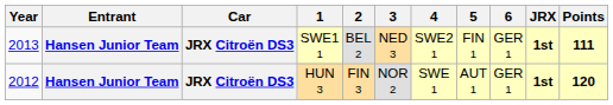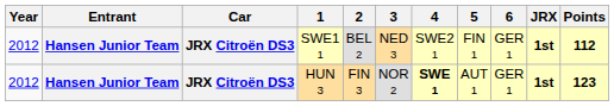SWE1 1 | Year: 2013 -> 2012
SWE1 1 | Points: 111 -> 112
HUN 3 | 4: normal -> bold
HUN 3 | Points: 120 -> 123
